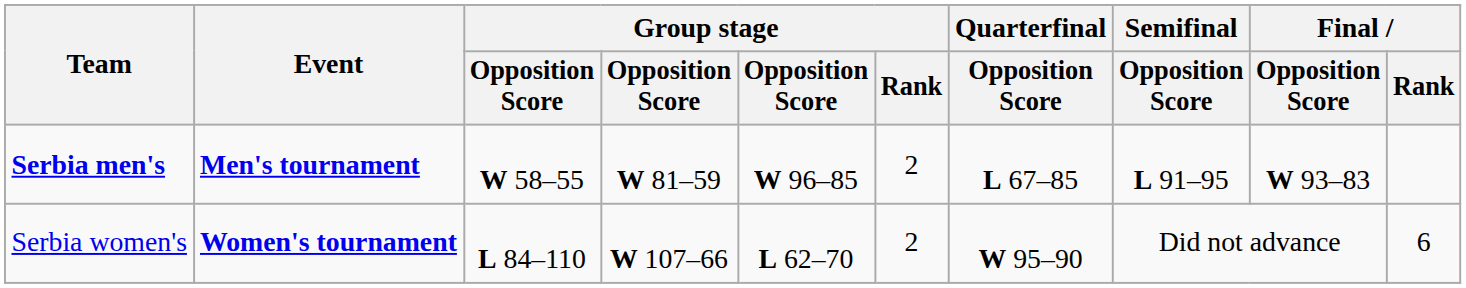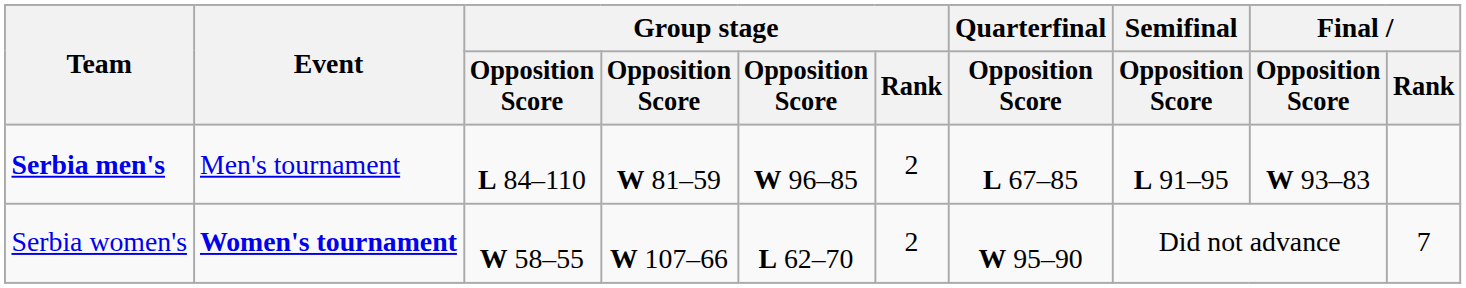Serbia men's | Event: bold -> normal
Serbia men's | column 3: W 58–55 -> L 84–110
Serbia women's | column 3: L 84–110 -> W 58–55
Serbia women's | Final / Rank: 6 -> 7
